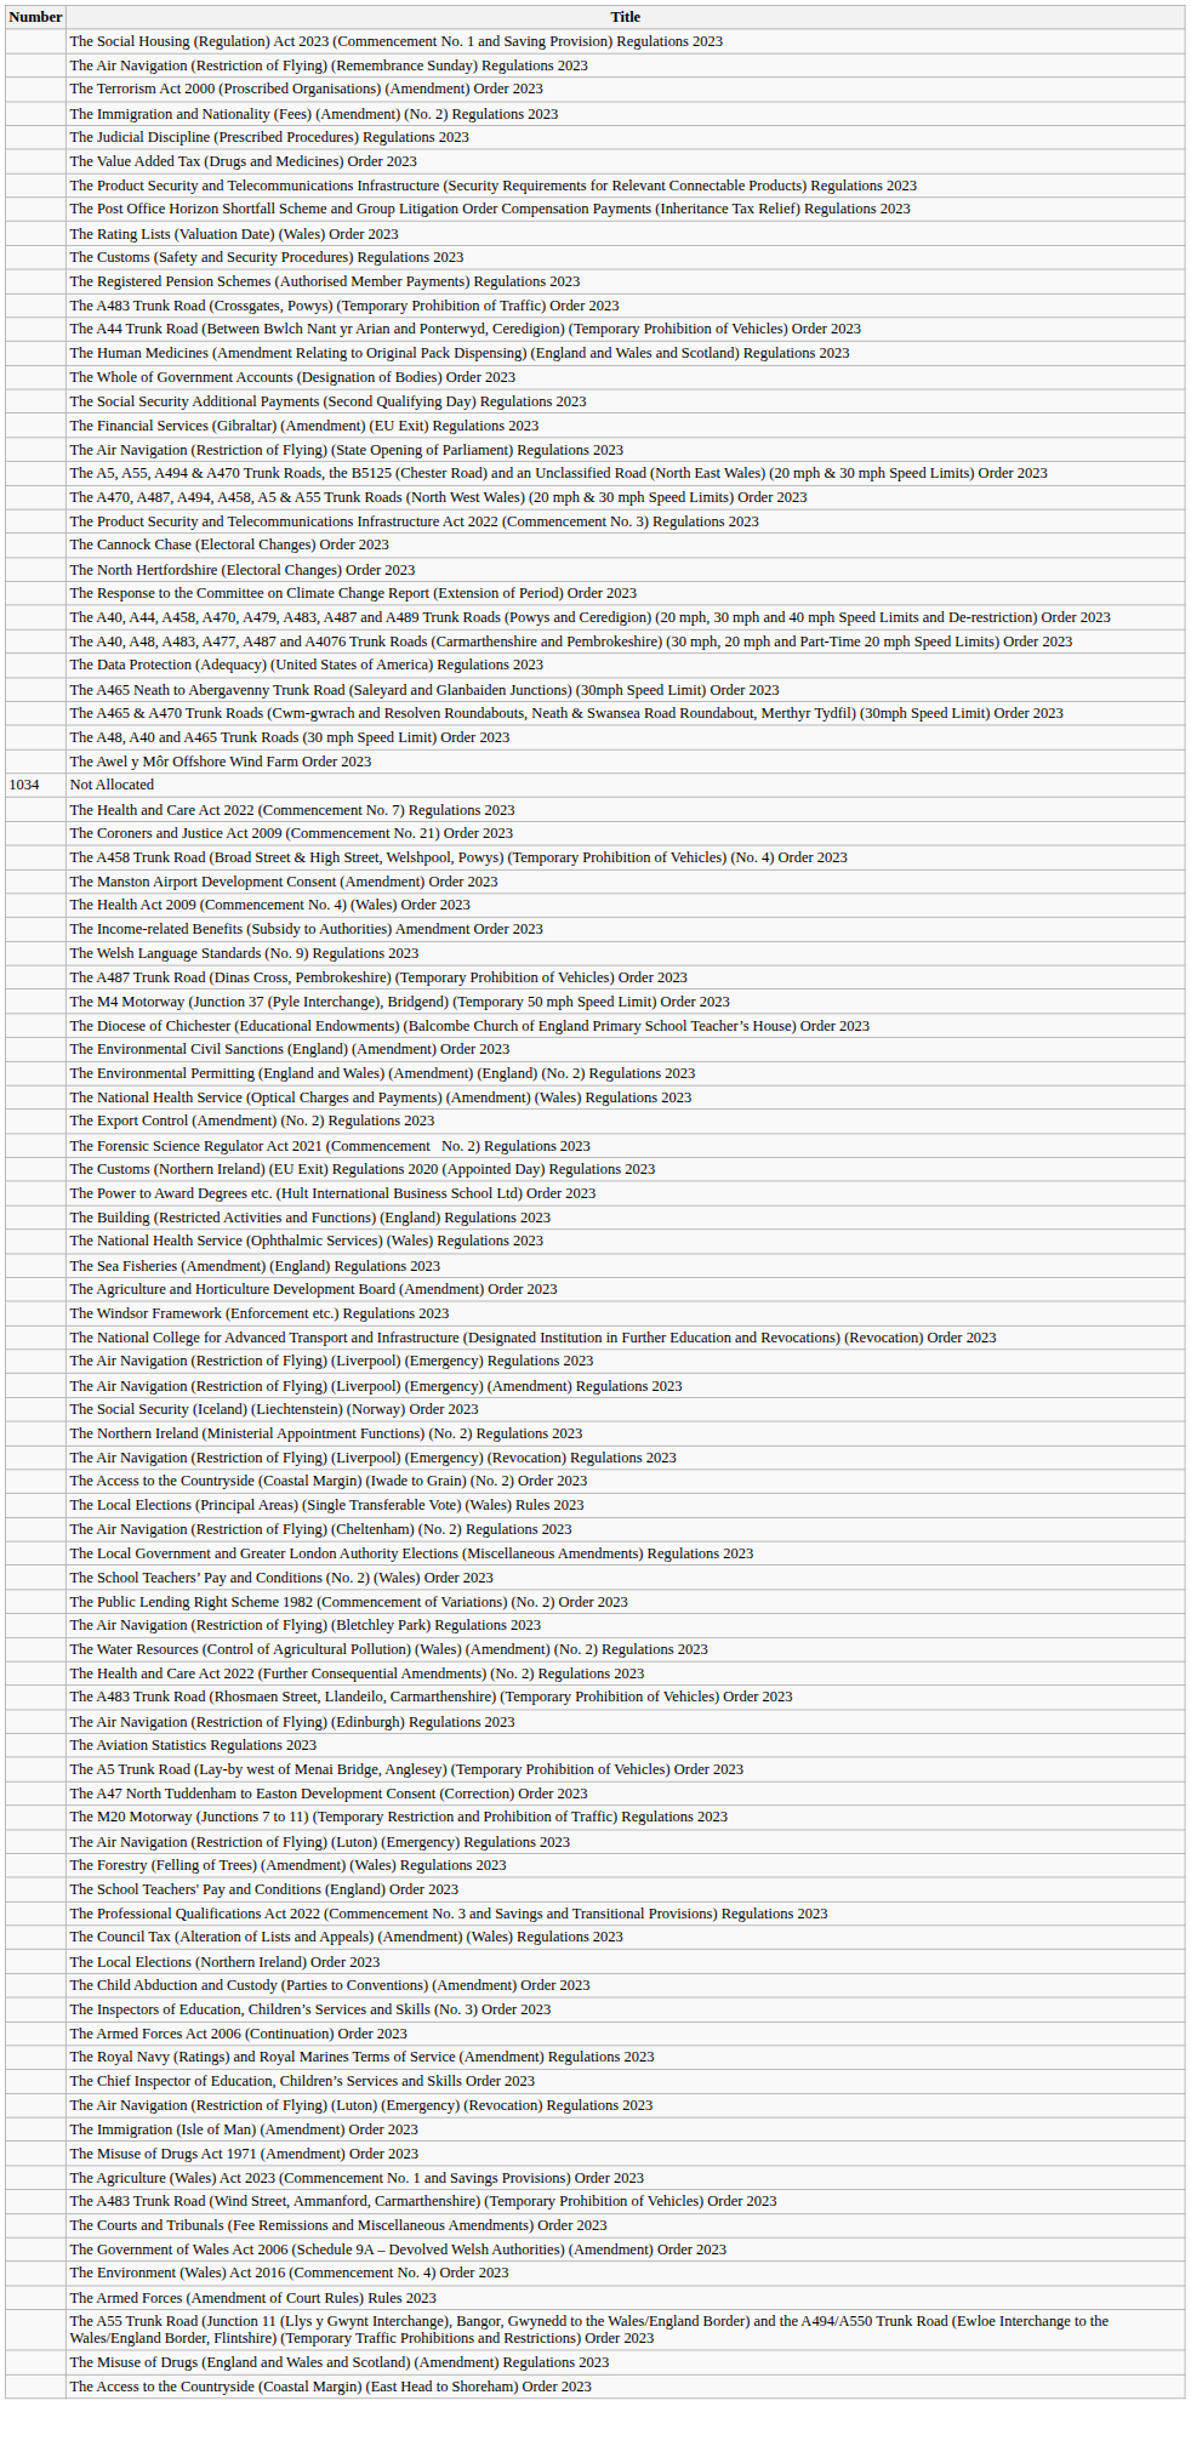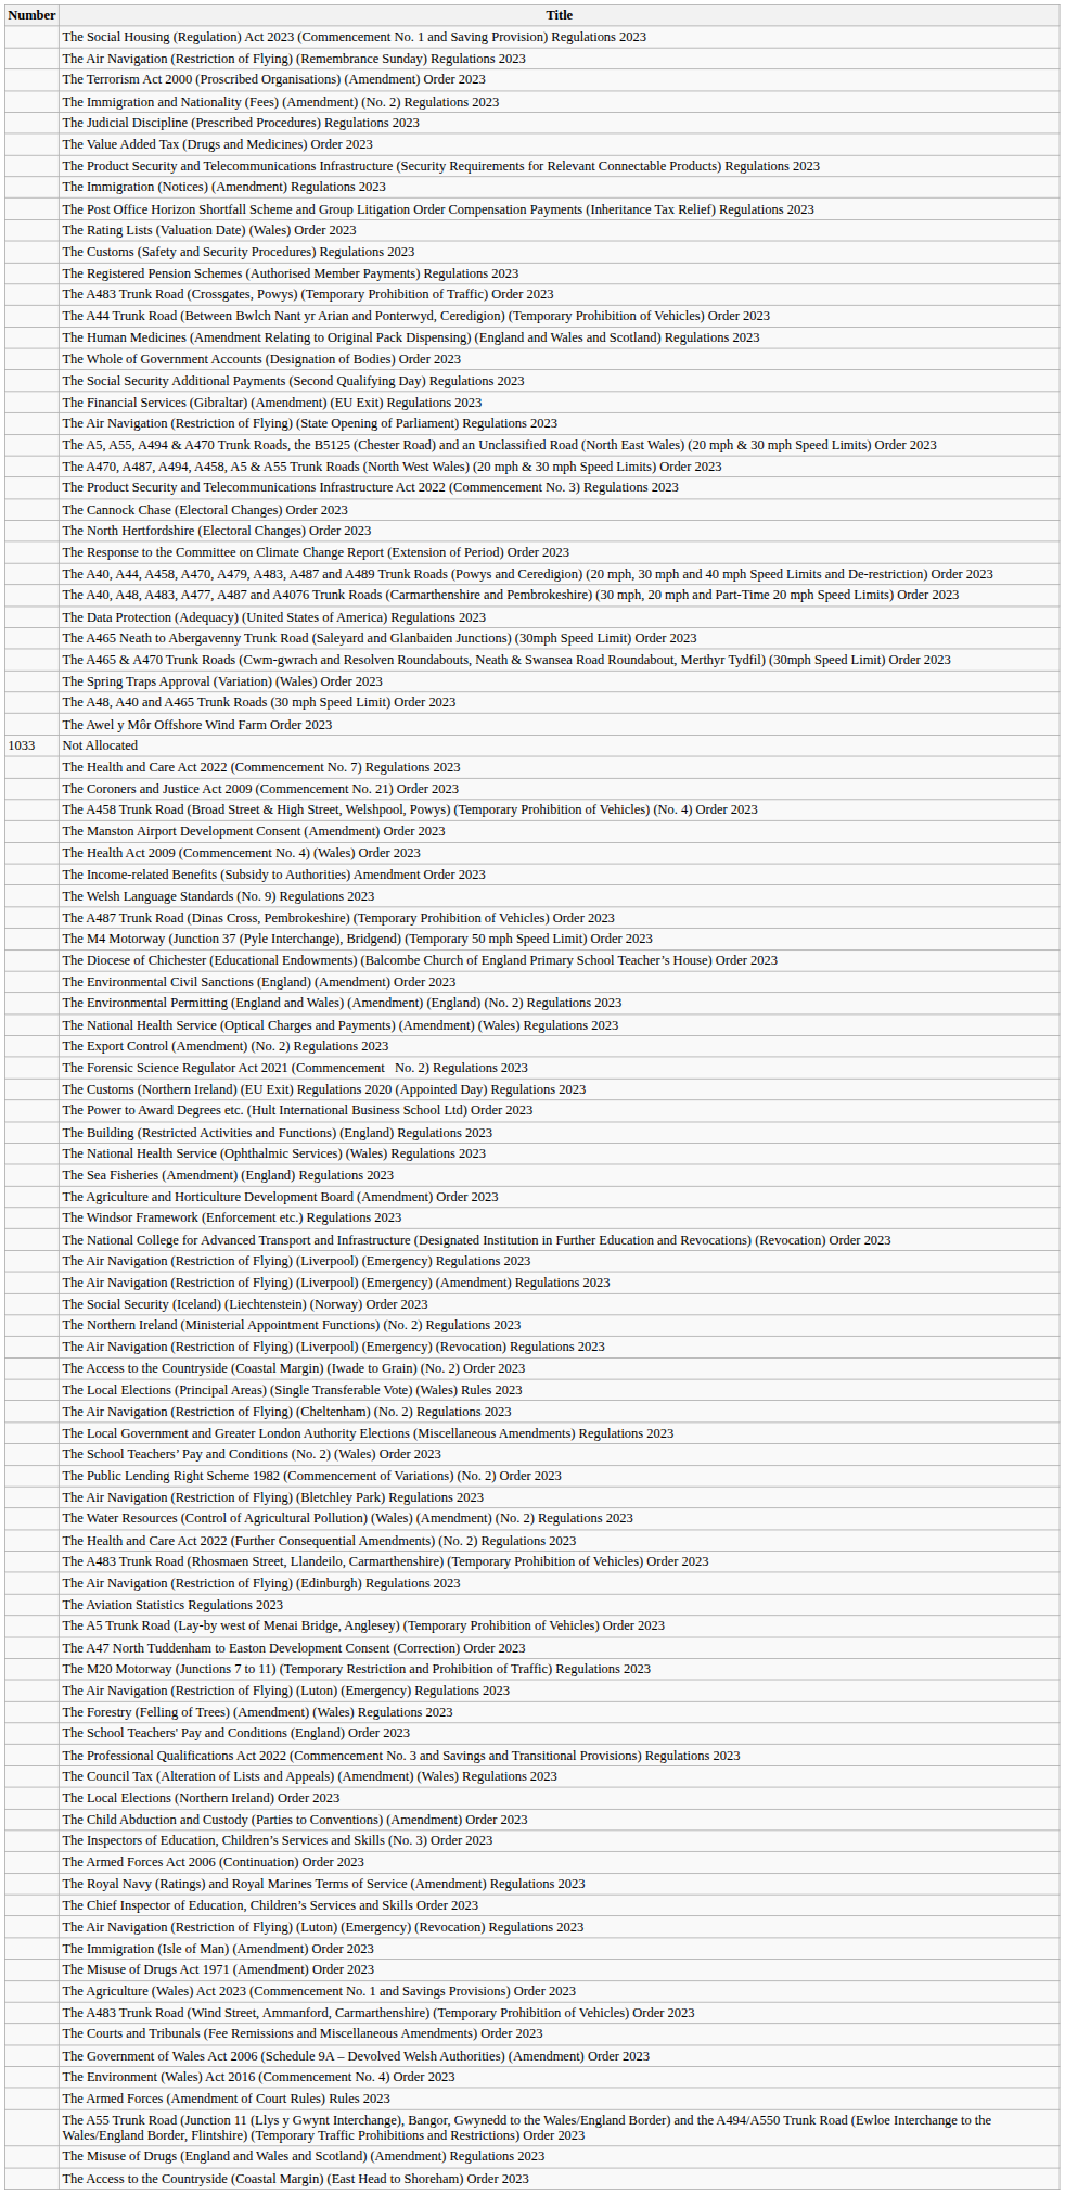+ row: The Immigration (Notices) (Amendment) Regulations 2023
+ row: The Spring Traps Approval (Variation) (Wales) Order 2023
Not Allocated | Number: 1034 -> 1033
